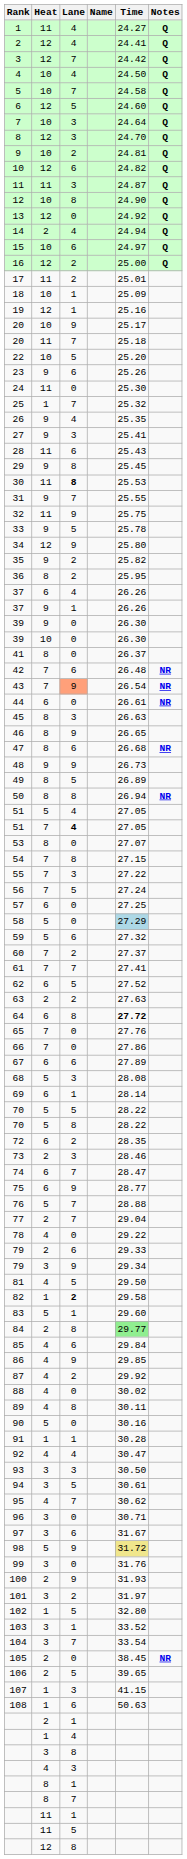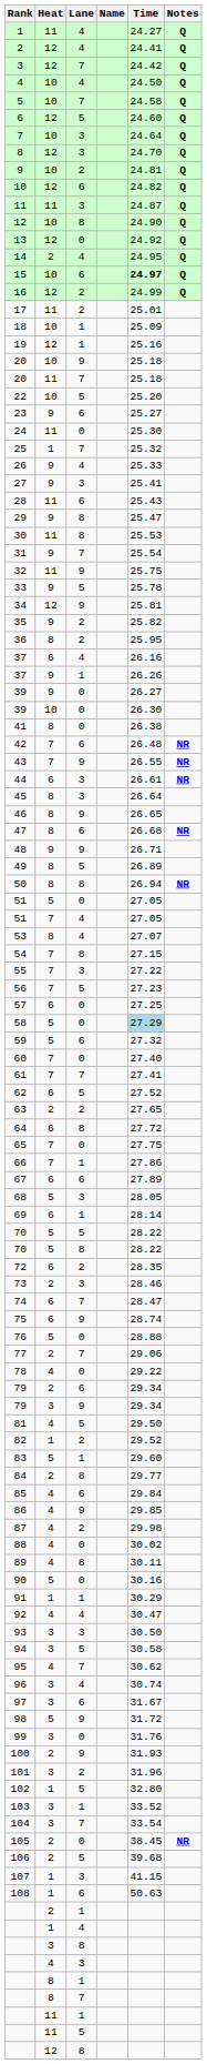14 | Time: 24.94 -> 24.95
15 | Time: normal -> bold
16 | Time: 25.00 -> 24.99
20 / 10 | Time: 25.17 -> 25.18
23 | Time: 25.26 -> 25.27
26 | Time: 25.35 -> 25.33
29 | Time: 25.45 -> 25.47
30 | Lane: bold -> normal
31 | Time: 25.55 -> 25.54
34 | Time: 25.80 -> 25.81
37 / 6 | Time: 26.26 -> 26.16
39 / 9 | Time: 26.30 -> 26.27
41 | Time: 26.37 -> 26.38
43 | Lane: lightsalmon background -> no background
43 | Time: 26.54 -> 26.55
44 | Lane: 0 -> 3
45 | Time: 26.63 -> 26.64
48 | Time: 26.73 -> 26.71
51 / 5 | Lane: 4 -> 0
51 / 7 | Lane: bold -> normal
53 | Lane: 0 -> 4
56 | Time: 27.24 -> 27.23
60 | Lane: 2 -> 0
60 | Time: 27.37 -> 27.40
63 | Time: 27.63 -> 27.65
64 | Time: bold -> normal
65 | Time: 27.76 -> 27.75
66 | Lane: 0 -> 1
68 | Time: 28.08 -> 28.05
75 | Time: 28.77 -> 28.74
76 | Lane: 7 -> 0
77 | Time: 29.04 -> 29.06
79 / 2 | Time: 29.33 -> 29.34
82 | Lane: bold -> normal
82 | Time: 29.58 -> 29.52
84 | Time: lightgreen background -> no background
87 | Time: 29.92 -> 29.98
91 | Time: 30.28 -> 30.29
94 | Time: 30.61 -> 30.58
96 | Lane: 0 -> 4
96 | Time: 30.71 -> 30.74
98 | Time: khaki background -> no background
101 | Time: 31.97 -> 31.96
106 | Time: 39.65 -> 39.68
